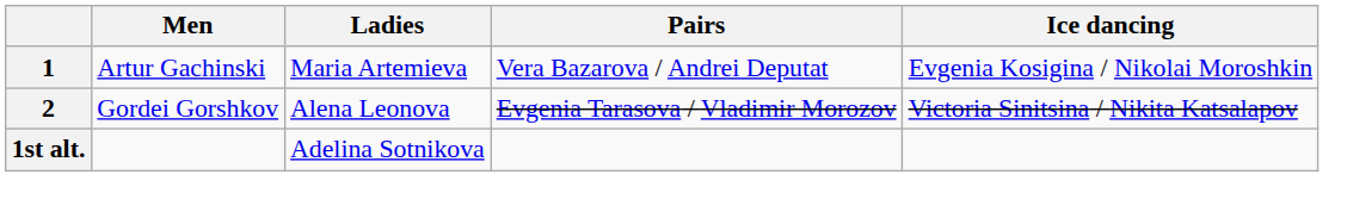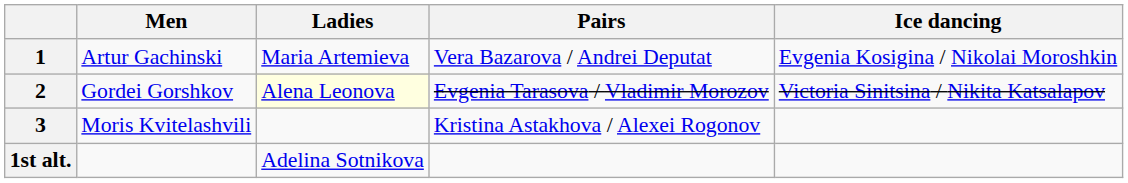2 | Ladies: no background -> lightyellow background
+ row: 3 | Moris Kvitelashvili | Kristina Astakhova / Alexei Rogonov
